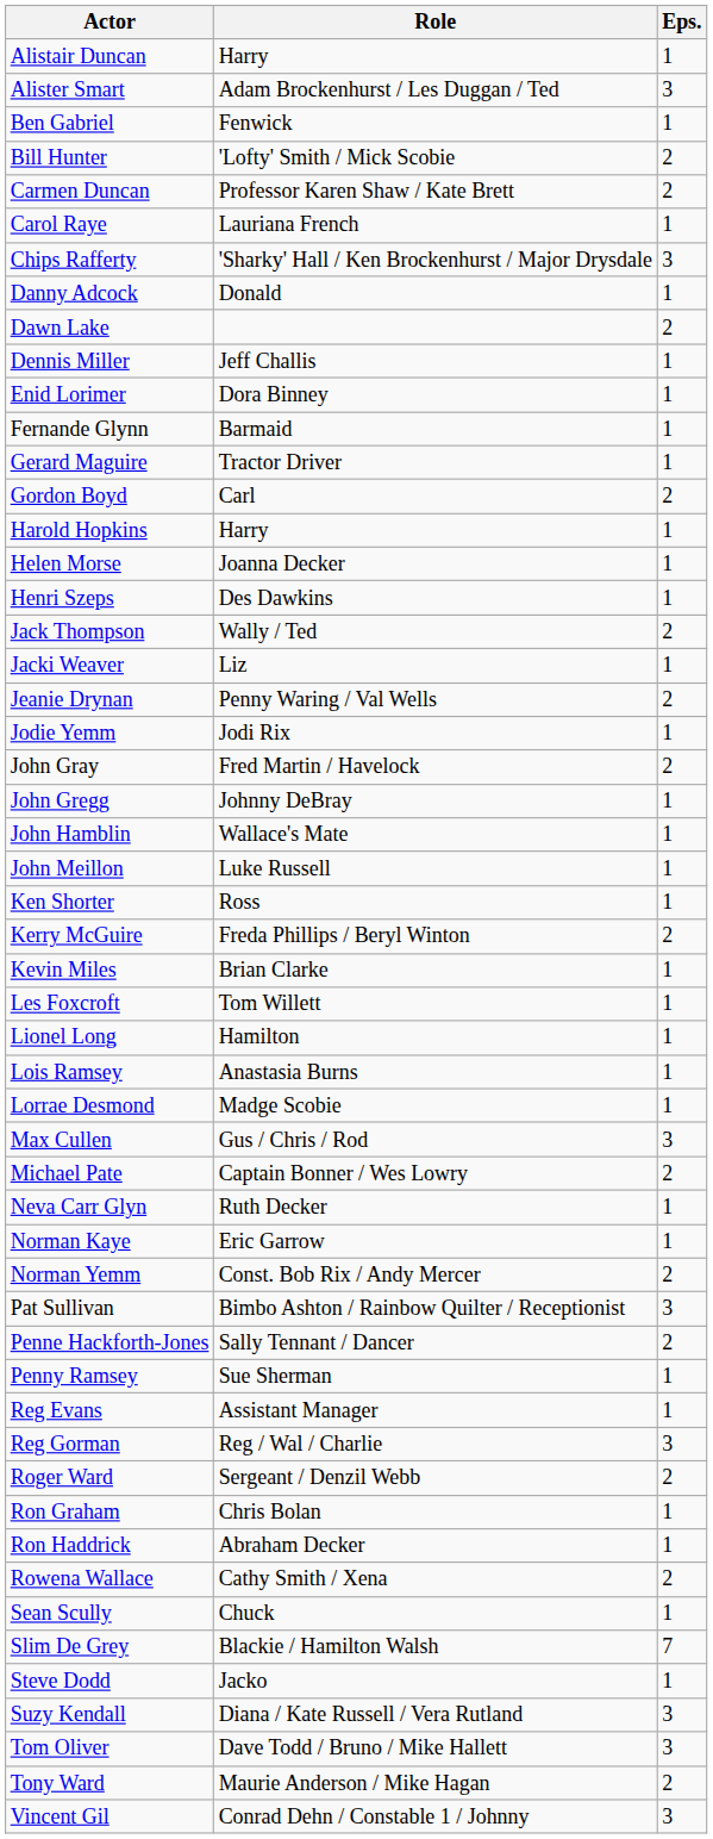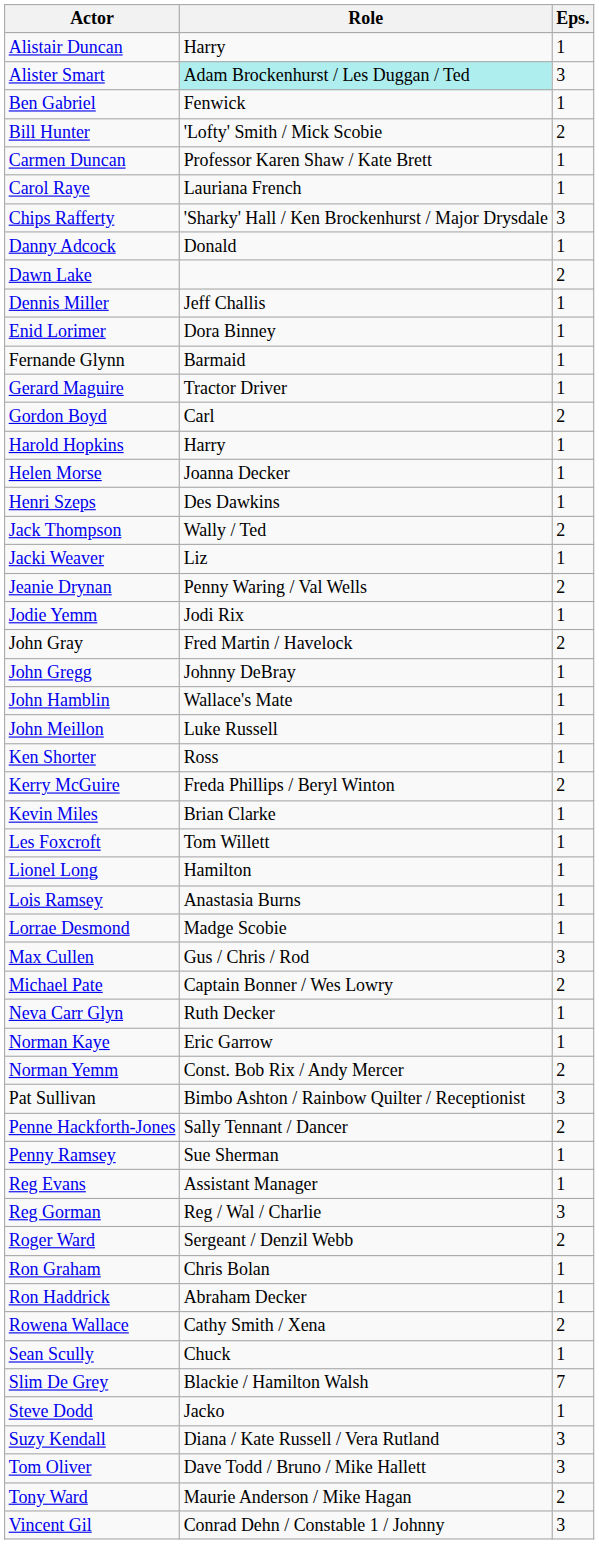Alister Smart | Role: no background -> paleturquoise background
Carmen Duncan | Eps.: 2 -> 1
